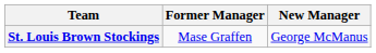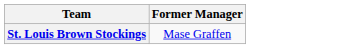- column: New Manager | George McManus
